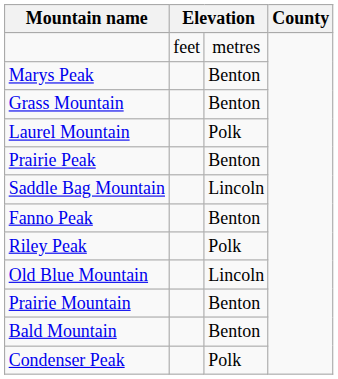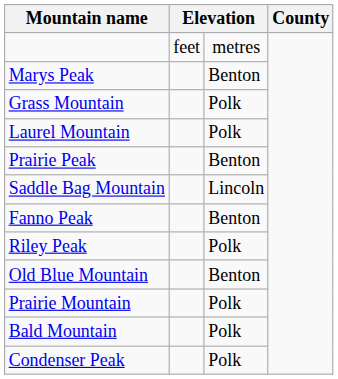Grass Mountain | column 3: Benton -> Polk
Old Blue Mountain | column 3: Lincoln -> Benton
Prairie Mountain | column 3: Benton -> Polk
Bald Mountain | column 3: Benton -> Polk
